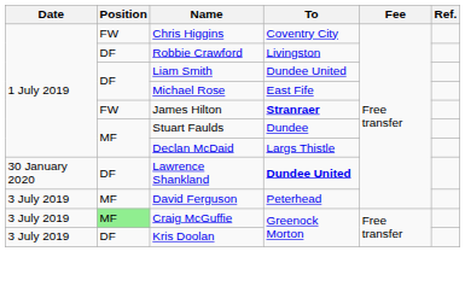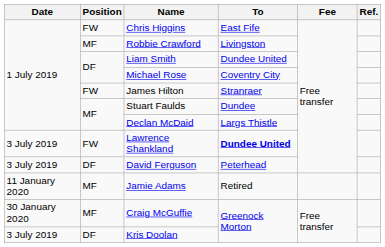Chris Higgins | To: Coventry City -> East Fife
Robbie Crawford | Position: DF -> MF
Michael Rose | To: East Fife -> Coventry City
James Hilton | To: bold -> normal
Lawrence Shankland | Date: 30 January 2020 -> 3 July 2019
Lawrence Shankland | Position: DF -> FW
David Ferguson | Position: MF -> DF
+ row: 11 January 2020 | MF | Jamie Adams | Retired
Craig McGuffie | Date: 3 July 2019 -> 30 January 2020
Craig McGuffie | Position: lightgreen background -> no background
